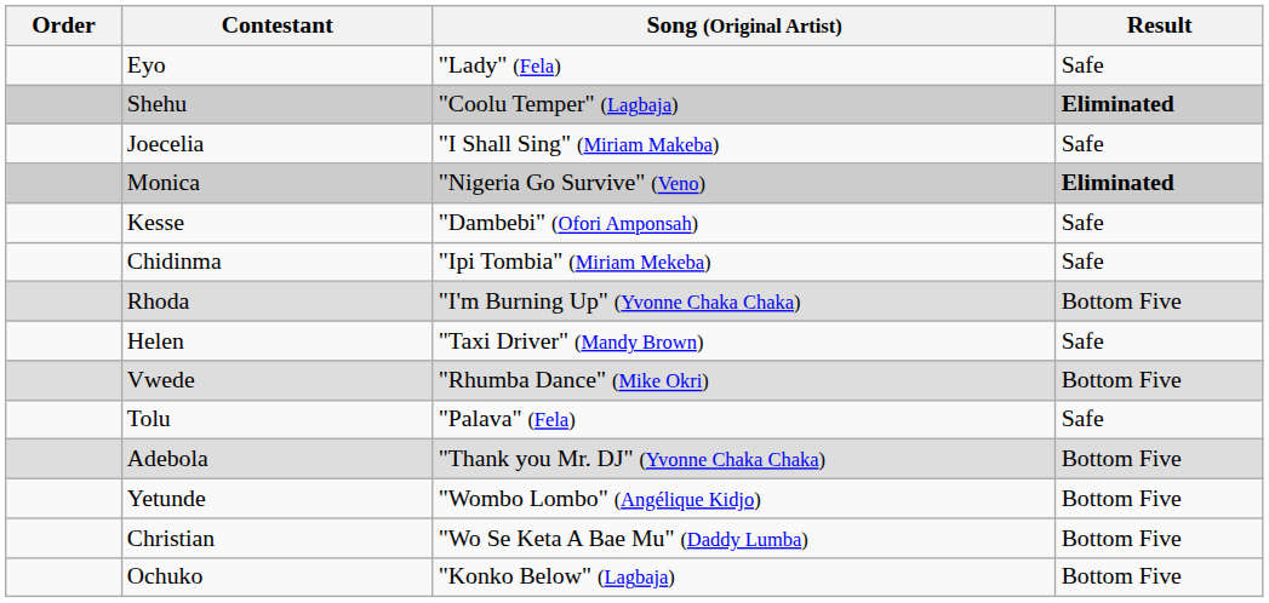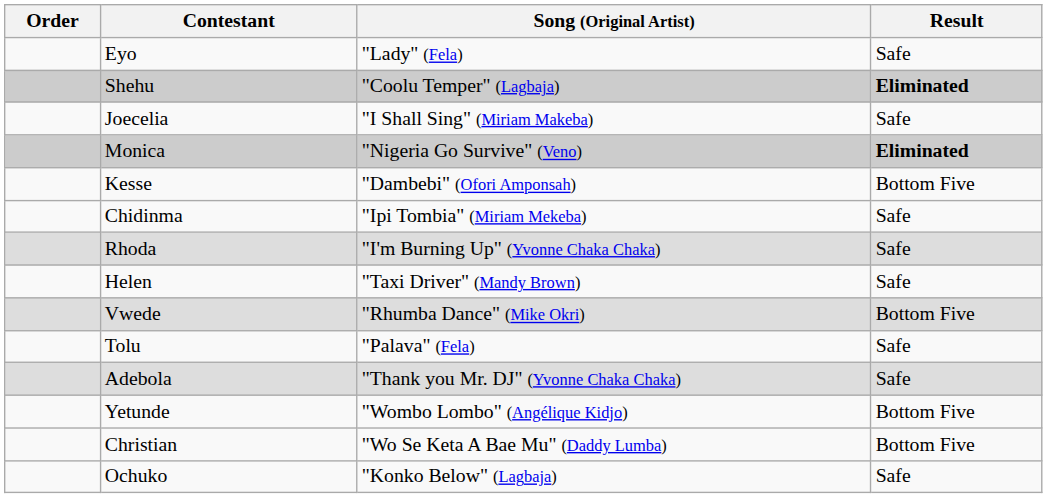Kesse | Result: Safe -> Bottom Five
Rhoda | Result: Bottom Five -> Safe
Adebola | Result: Bottom Five -> Safe
Ochuko | Result: Bottom Five -> Safe
